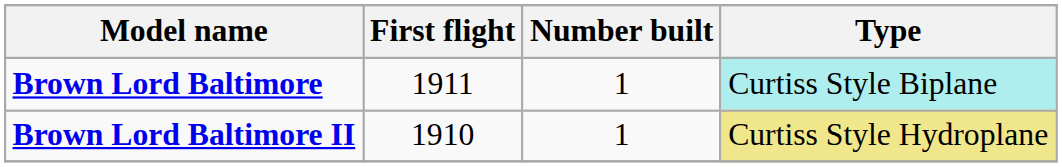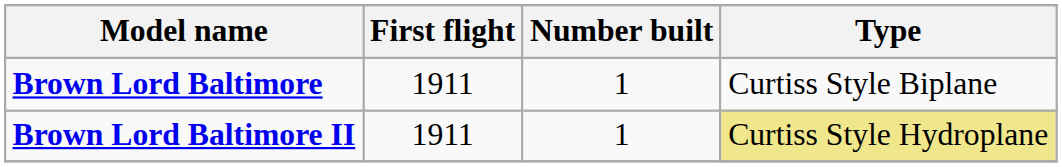Brown Lord Baltimore | Type: paleturquoise background -> no background
Brown Lord Baltimore II | First flight: 1910 -> 1911
